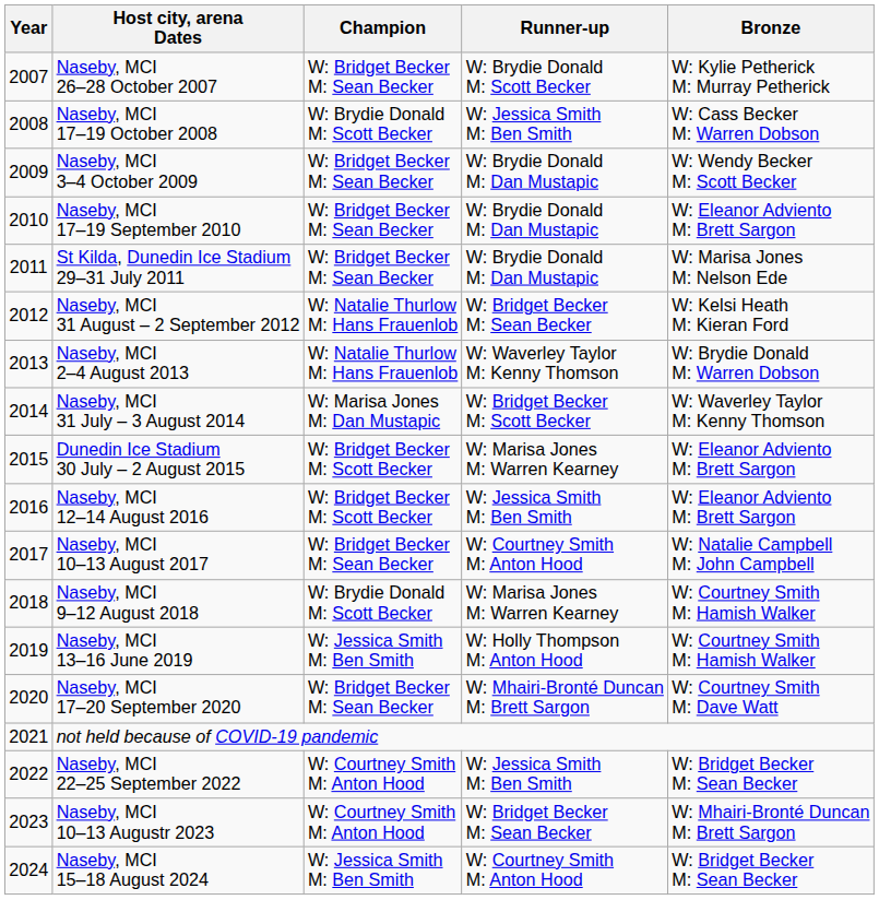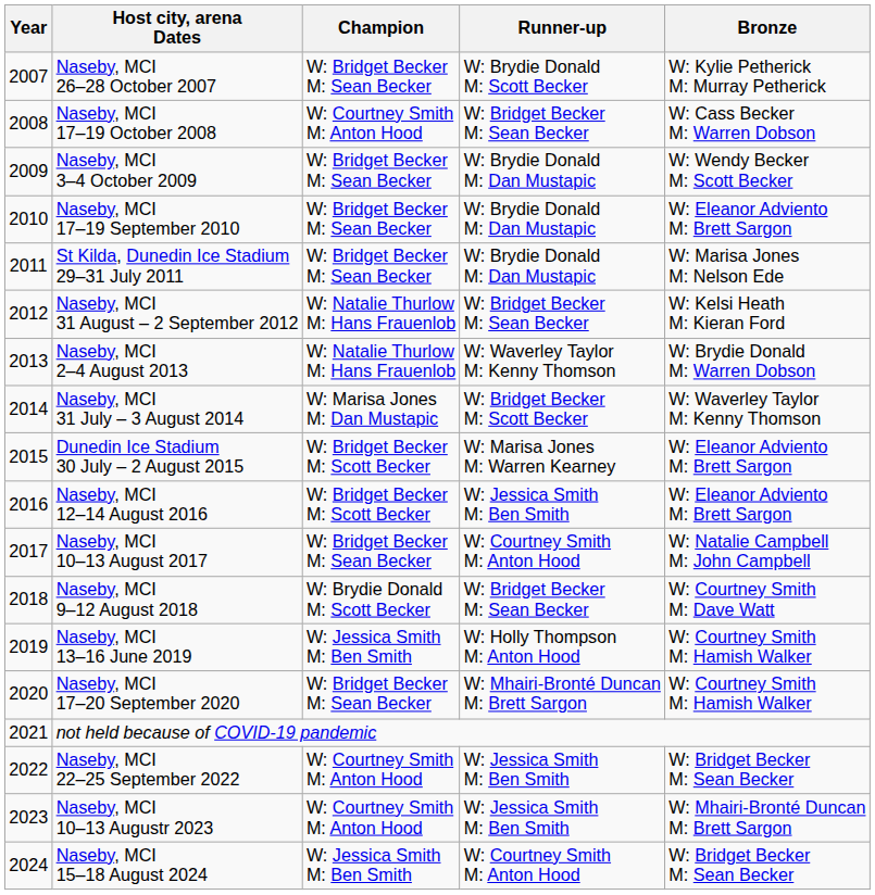Naseby, MCI 17–19 October 2008 | Champion: W: Brydie Donald M: Scott Becker -> W: Courtney Smith M: Anton Hood
Naseby, MCI 17–19 October 2008 | Runner-up: W: Jessica Smith M: Ben Smith -> W: Bridget Becker M: Sean Becker
Naseby, MCI 9–12 August 2018 | Runner-up: W: Marisa Jones M: Warren Kearney -> W: Bridget Becker M: Sean Becker
Naseby, MCI 9–12 August 2018 | Bronze: W: Courtney Smith M: Hamish Walker -> W: Courtney Smith M: Dave Watt
Naseby, MCI 17–20 September 2020 | Bronze: W: Courtney Smith M: Dave Watt -> W: Courtney Smith M: Hamish Walker
Naseby, MCI 10–13 Augustr 2023 | Runner-up: W: Bridget Becker M: Sean Becker -> W: Jessica Smith M: Ben Smith
